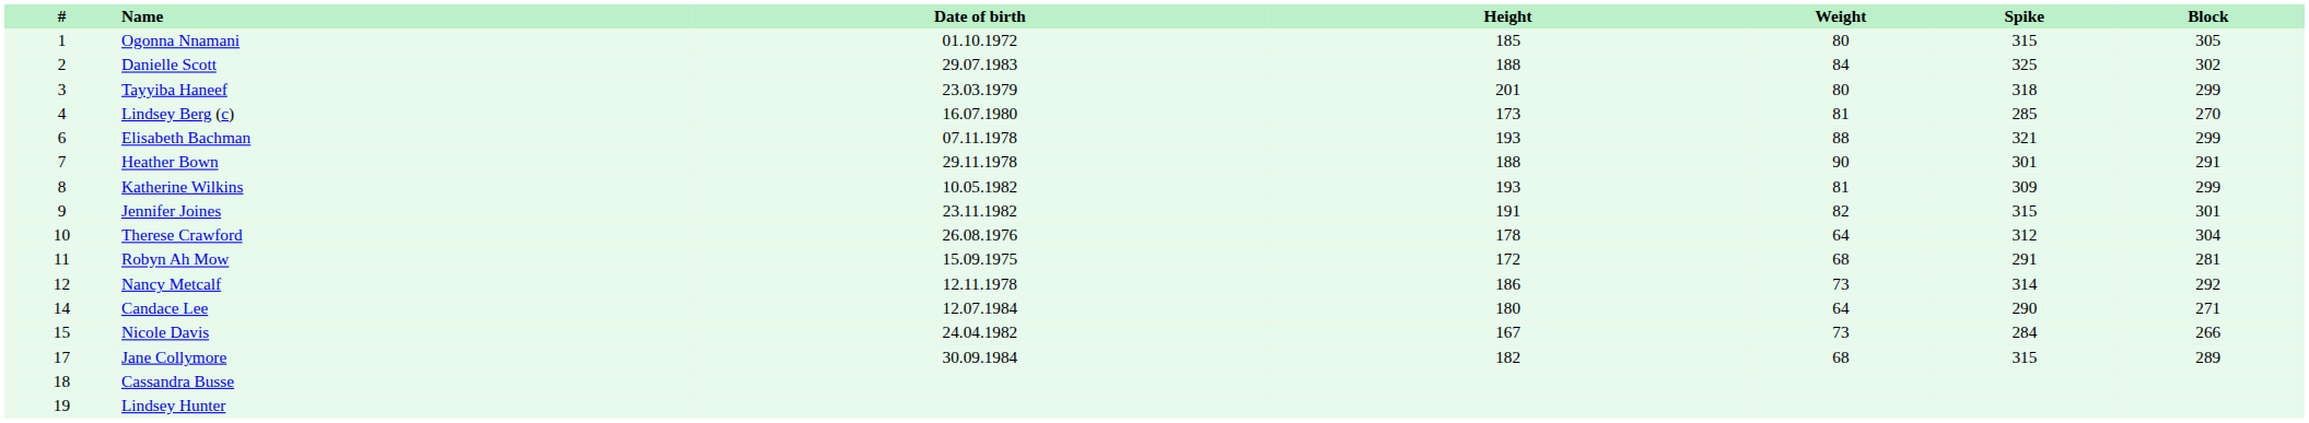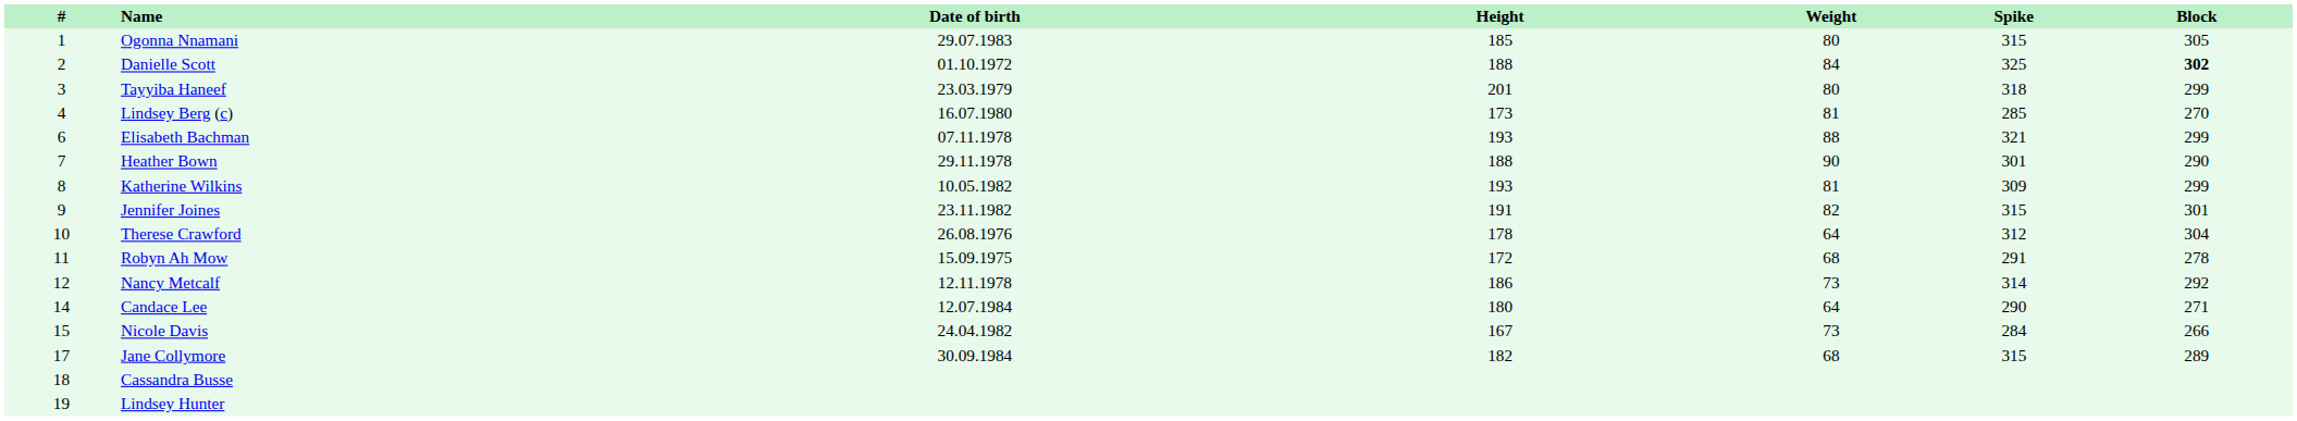Ogonna Nnamani | Date of birth: 01.10.1972 -> 29.07.1983
Danielle Scott | Date of birth: 29.07.1983 -> 01.10.1972
Danielle Scott | Block: normal -> bold
Heather Bown | Block: 291 -> 290
Robyn Ah Mow | Block: 281 -> 278
